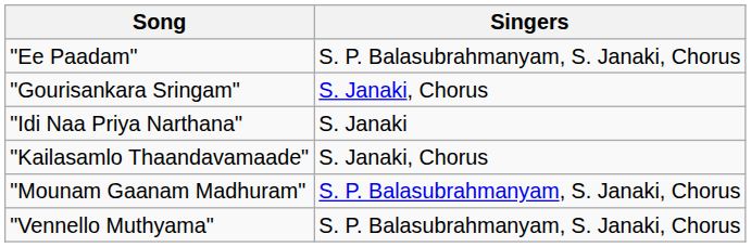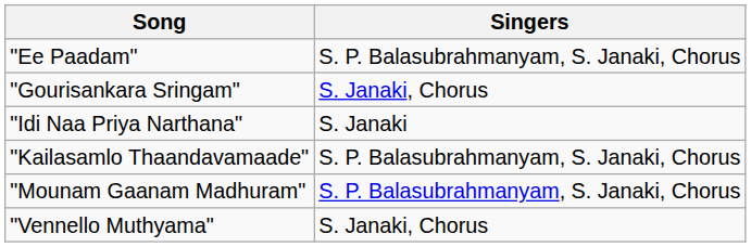"Kailasamlo Thaandavamaade" | Singers: S. Janaki, Chorus -> S. P. Balasubrahmanyam, S. Janaki, Chorus
"Vennello Muthyama" | Singers: S. P. Balasubrahmanyam, S. Janaki, Chorus -> S. Janaki, Chorus
